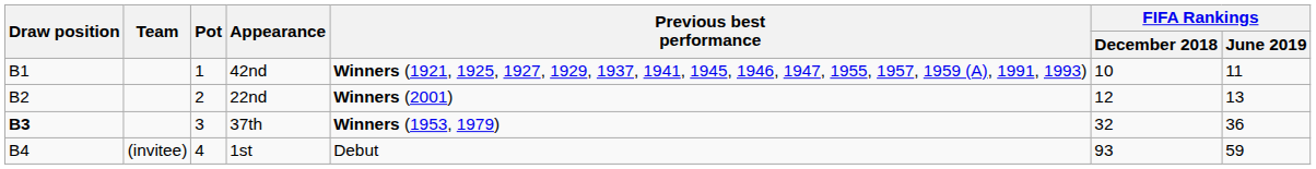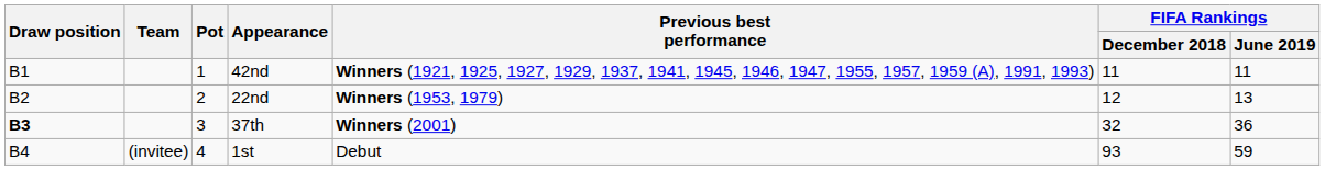42nd | FIFA Rankings / December 2018: 10 -> 11
22nd | Previous best performance: Winners (2001) -> Winners (1953, 1979)
37th | Previous best performance: Winners (1953, 1979) -> Winners (2001)
